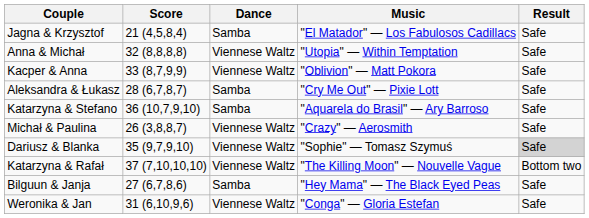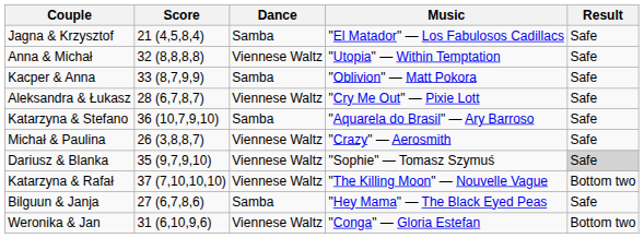Kacper & Anna | Dance: Viennese Waltz -> Samba
Aleksandra & Łukasz | Dance: Samba -> Viennese Waltz
Weronika & Jan | Result: Safe -> Bottom two
